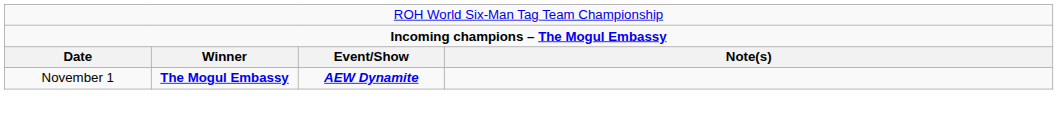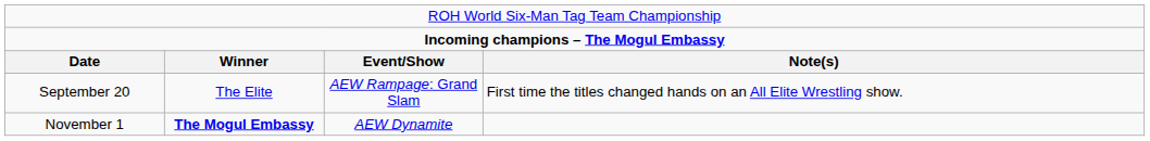+ row: September 20 | The Elite | AEW Rampage: Grand Slam | First time the titles changed hands on an All Elite Wrestling show.
November 1 | column 3: bold -> normal
